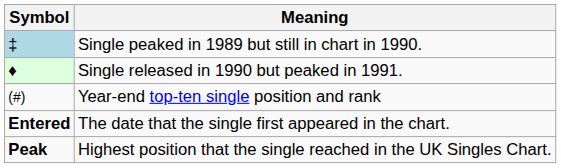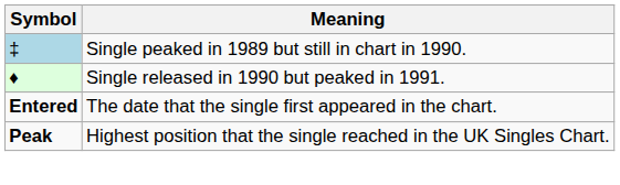- row: (#) | Year-end top-ten single position and rank
